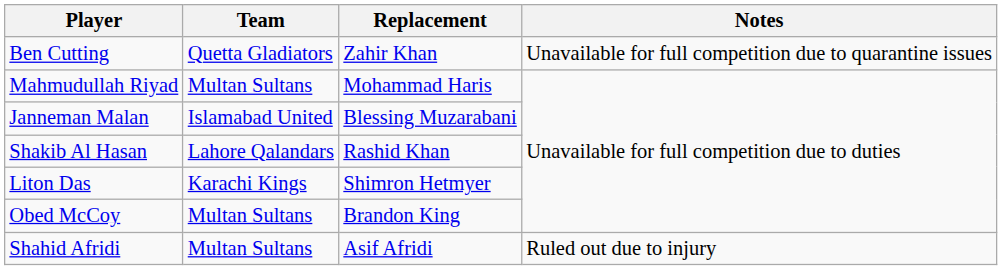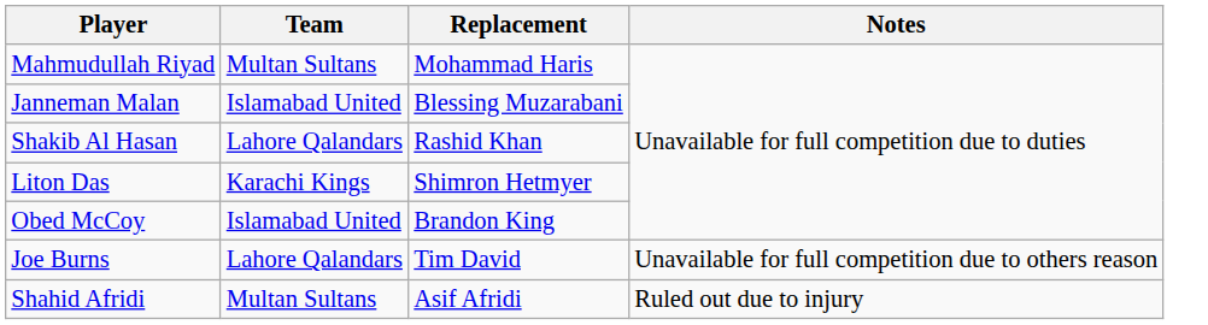- row: Ben Cutting | Quetta Gladiators | Zahir Khan | Unavailable for full competition due to quarantine issues
Obed McCoy | Team: Multan Sultans -> Islamabad United
+ row: Joe Burns | Lahore Qalandars | Tim David | Unavailable for full competition due to others reason
